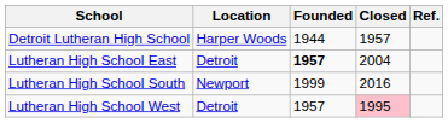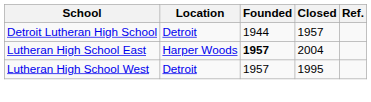Detroit Lutheran High School | Location: Harper Woods -> Detroit
Lutheran High School East | Location: Detroit -> Harper Woods
- row: Lutheran High School South | Newport | 1999 | 2016
Lutheran High School West | Closed: pink background -> no background
